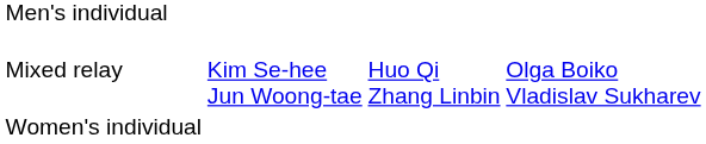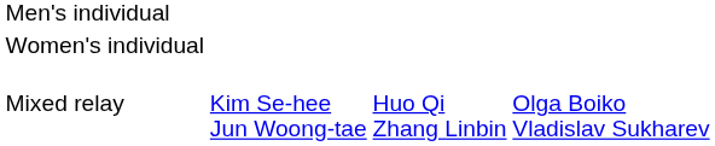rows swapped: Women's individual <-> Mixed relay
